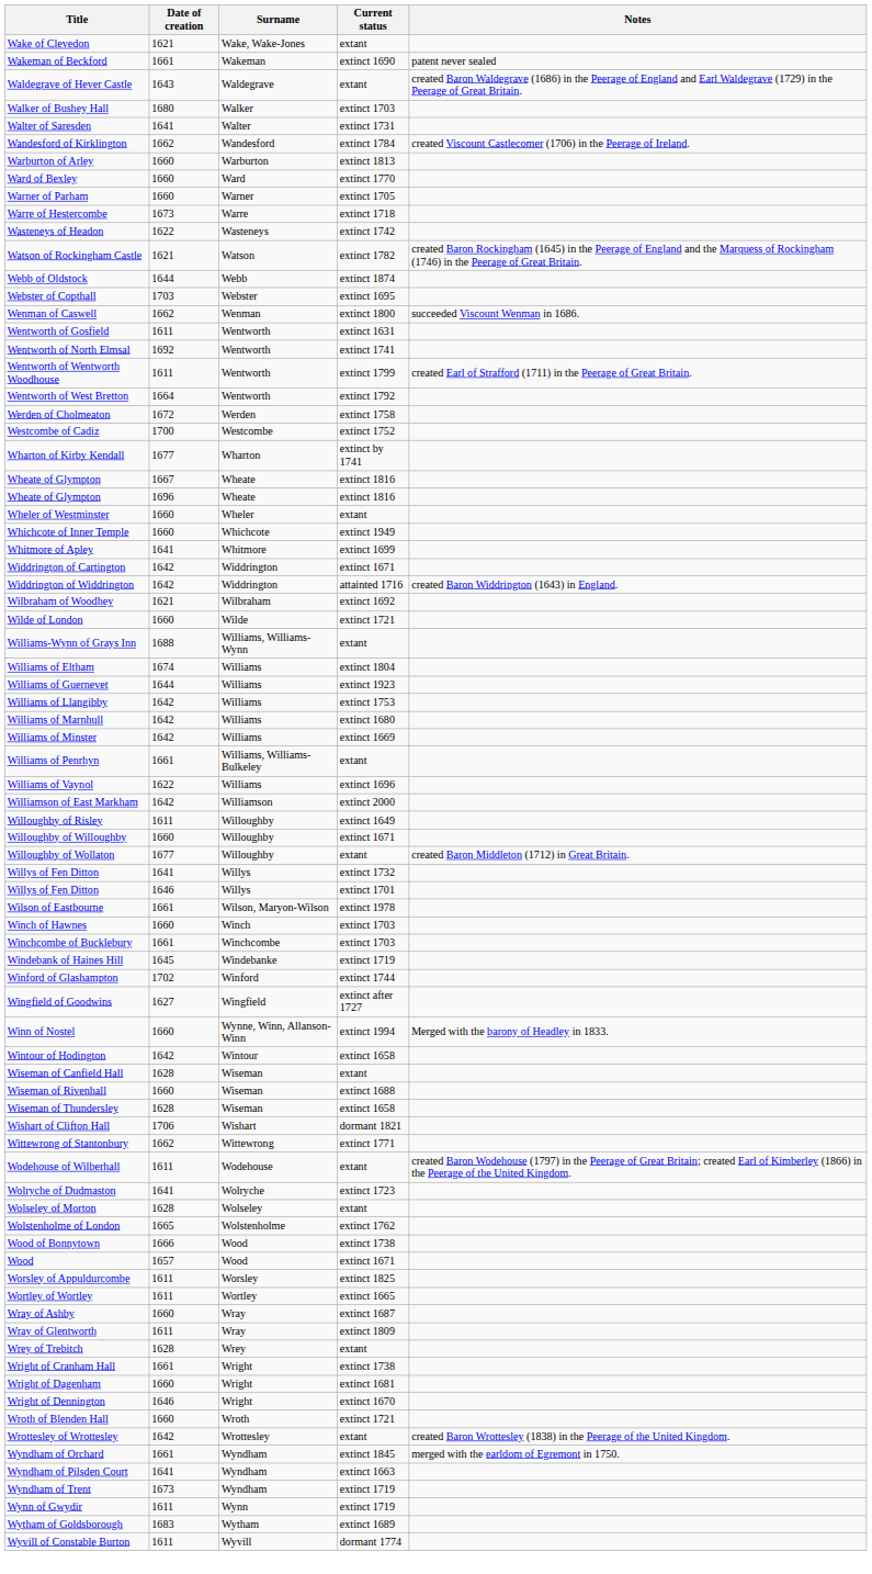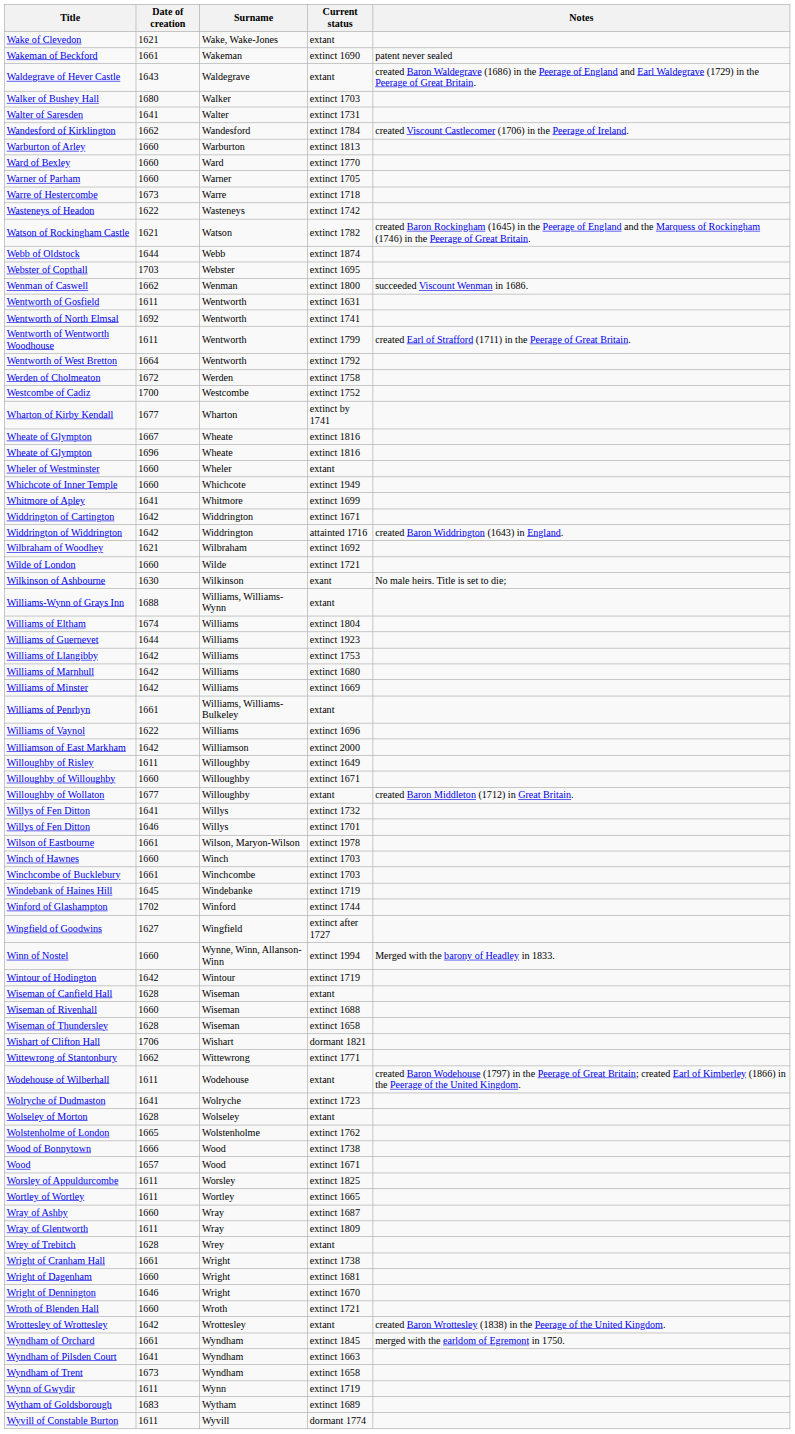+ row: Wilkinson of Ashbourne | 1630 | Wilkinson | exant | No male heirs. Title is set to die;
Wintour of Hodington | Current status: extinct 1658 -> extinct 1719
Wyndham of Trent | Current status: extinct 1719 -> extinct 1658
